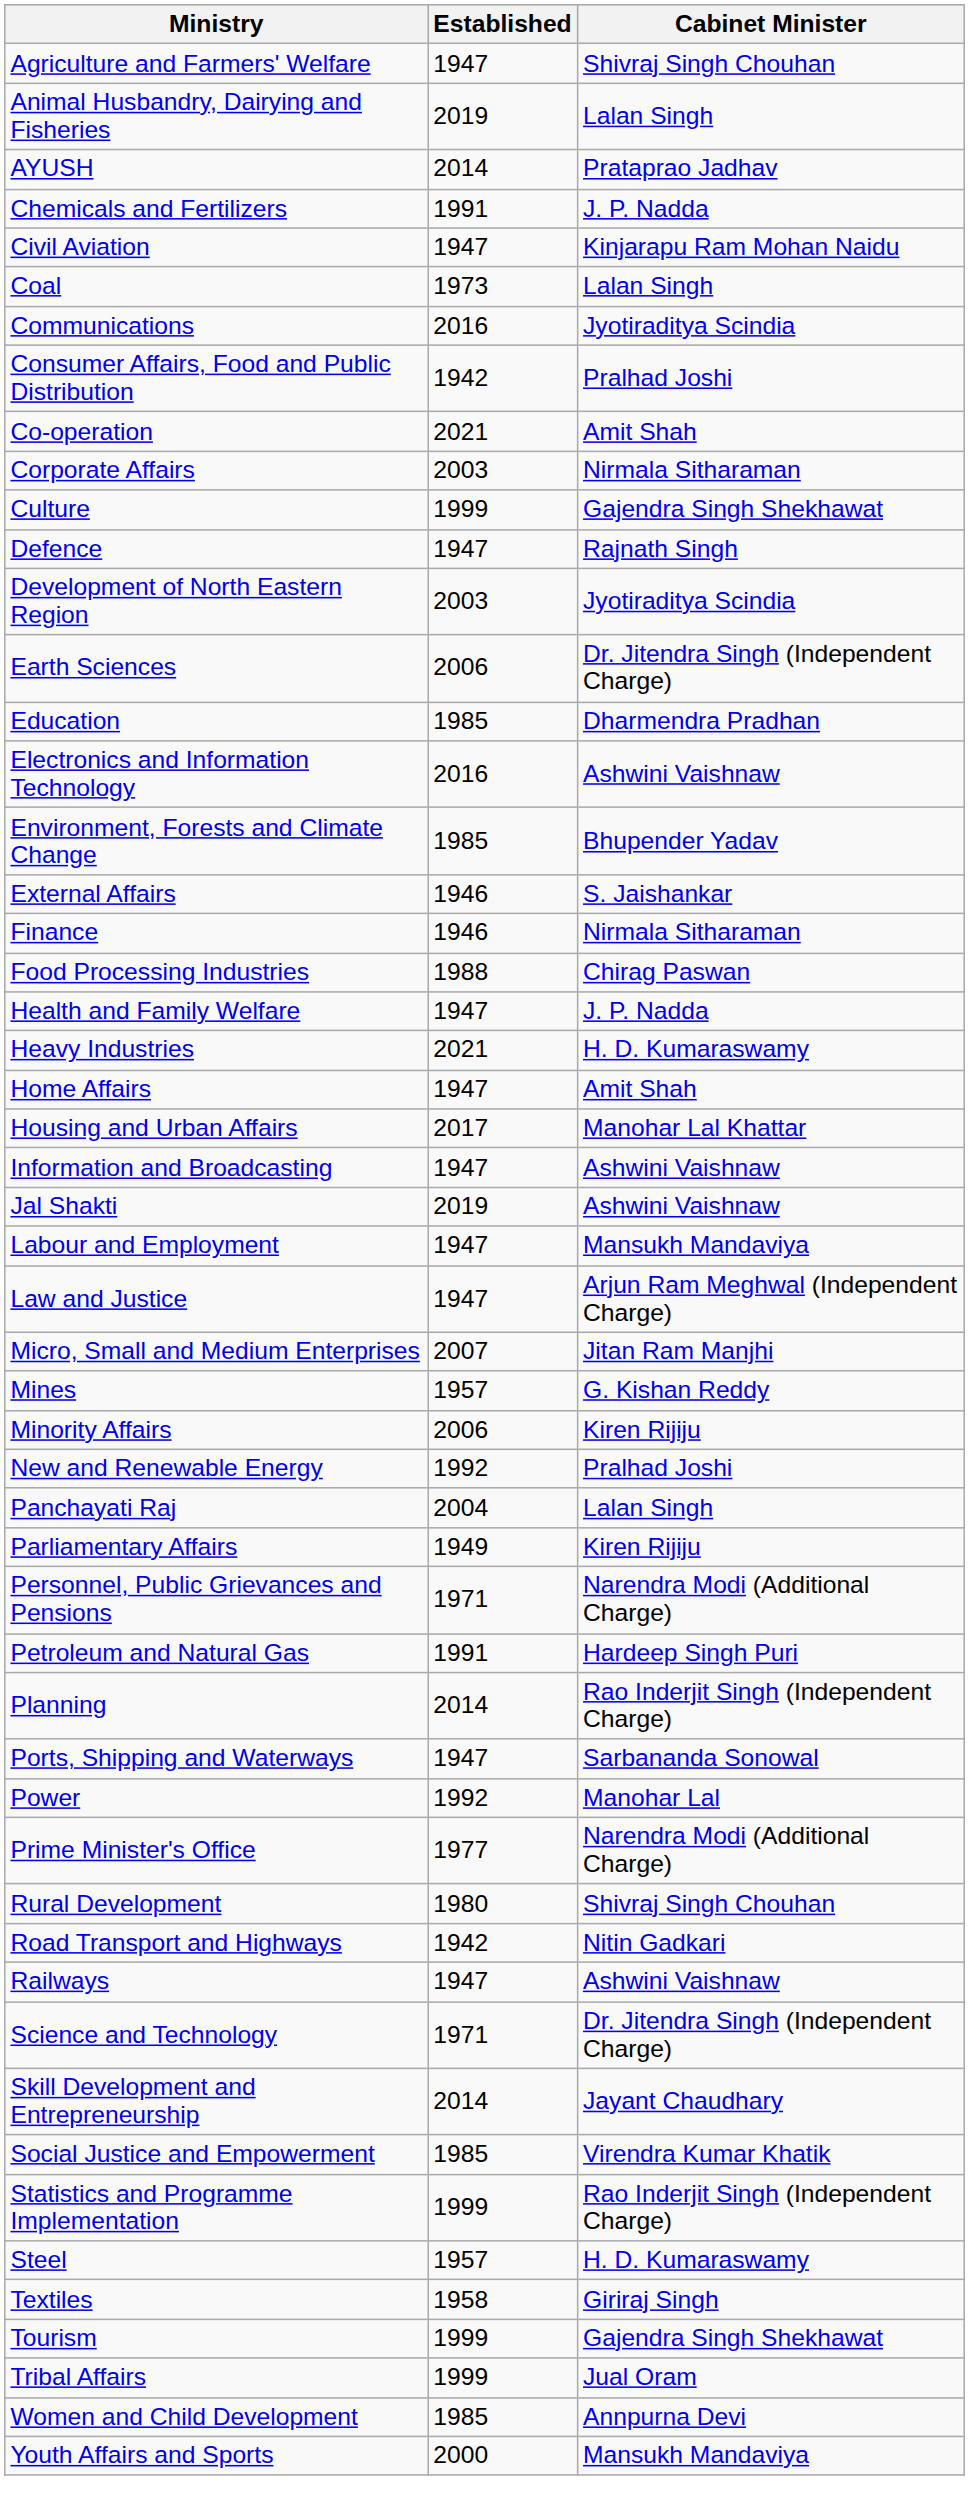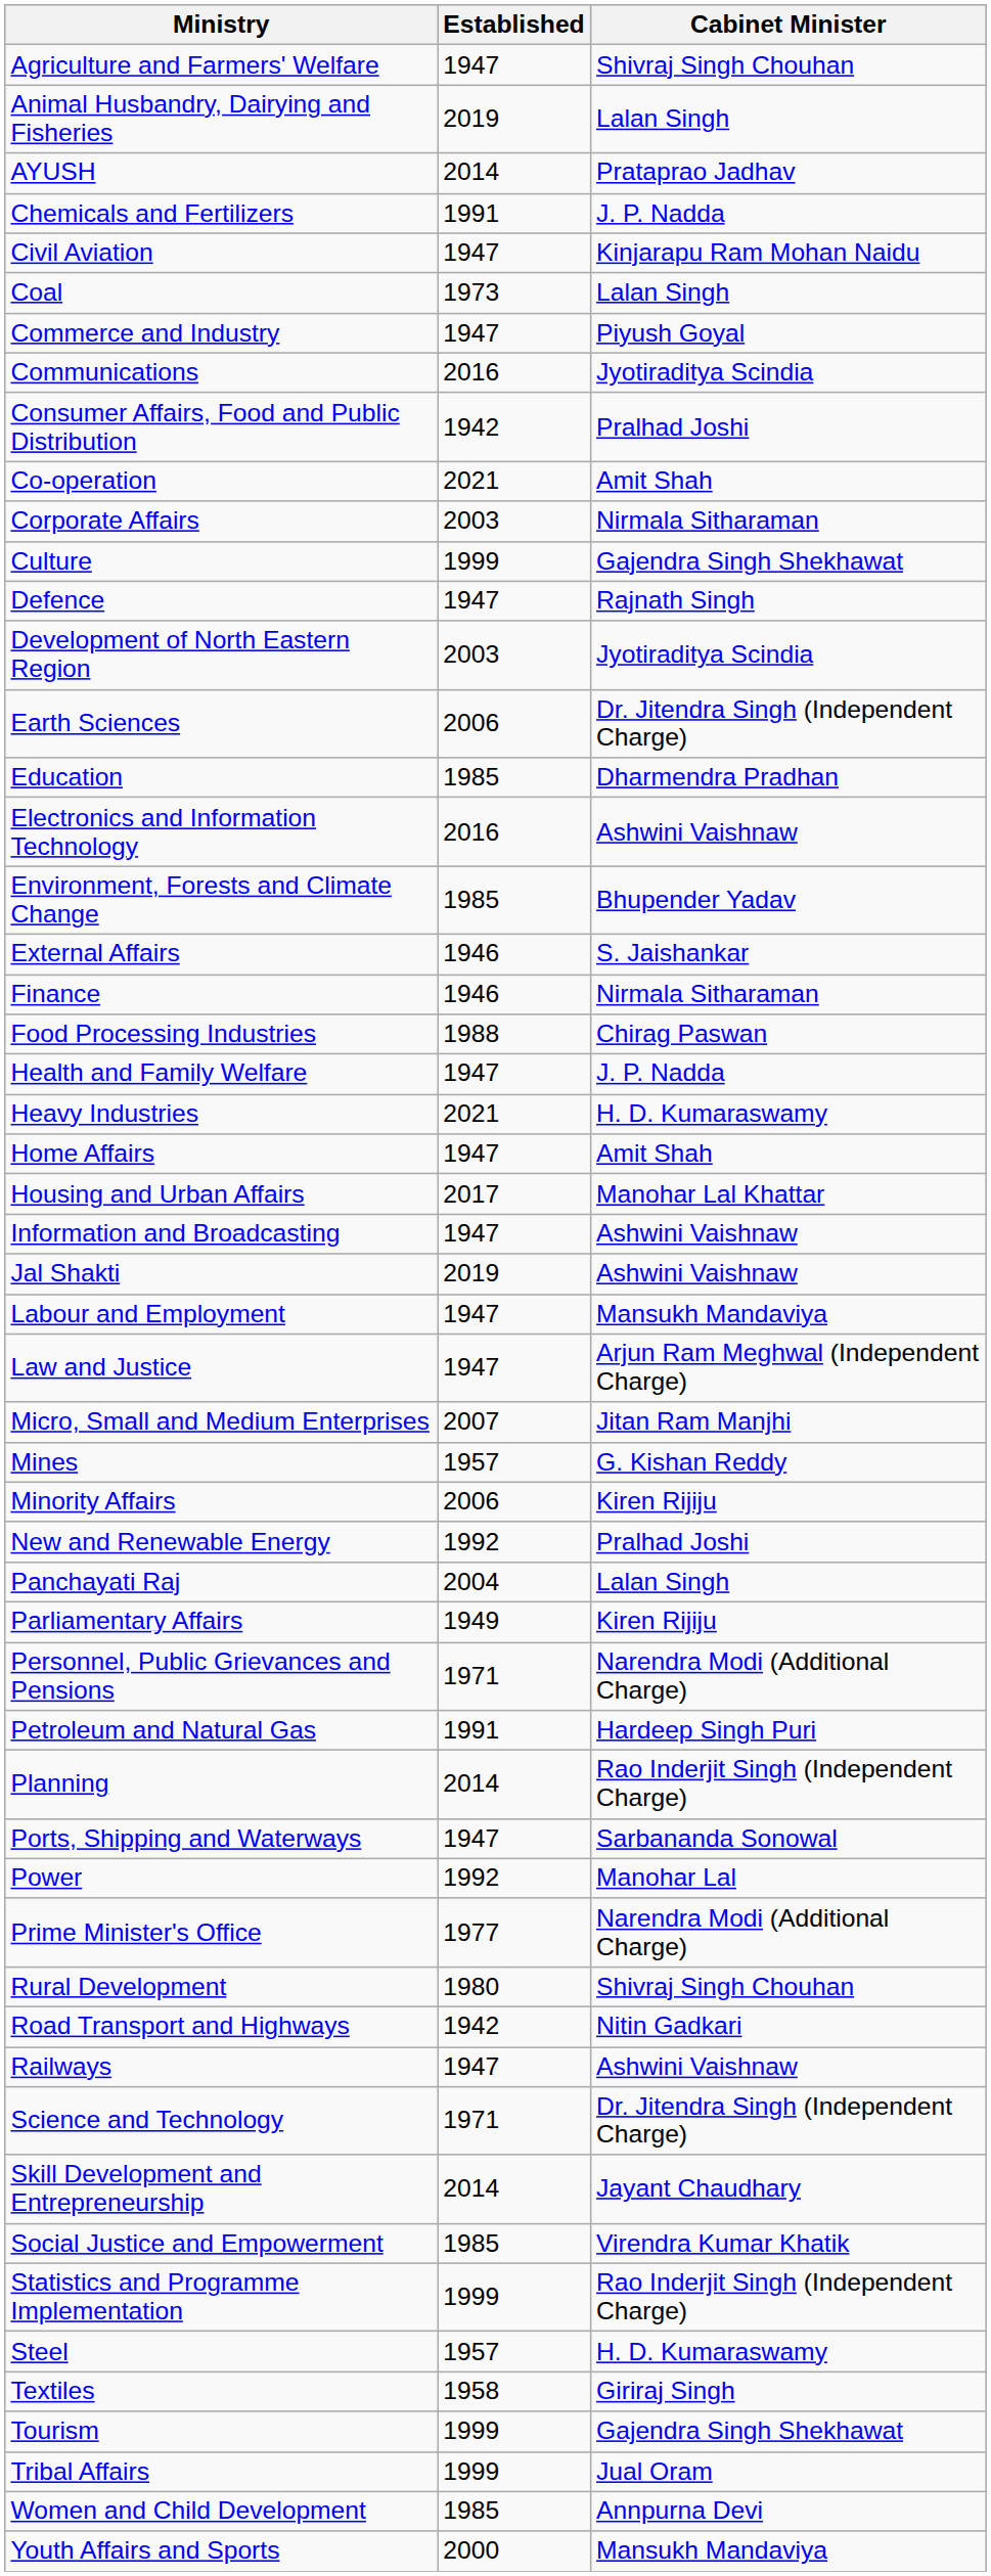+ row: Commerce and Industry | 1947 | Piyush Goyal
